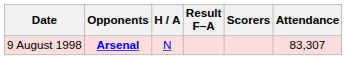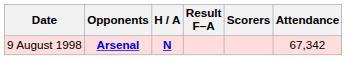9 August 1998 | H / A: normal -> bold
9 August 1998 | Attendance: 83,307 -> 67,342
